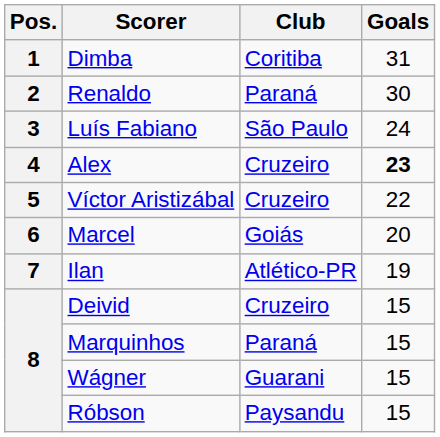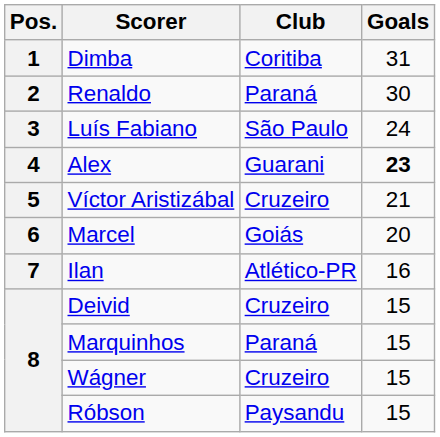Alex | Club: Cruzeiro -> Guarani
Víctor Aristizábal | Goals: 22 -> 21
Ilan | Goals: 19 -> 16
Wágner | Club: Guarani -> Cruzeiro
